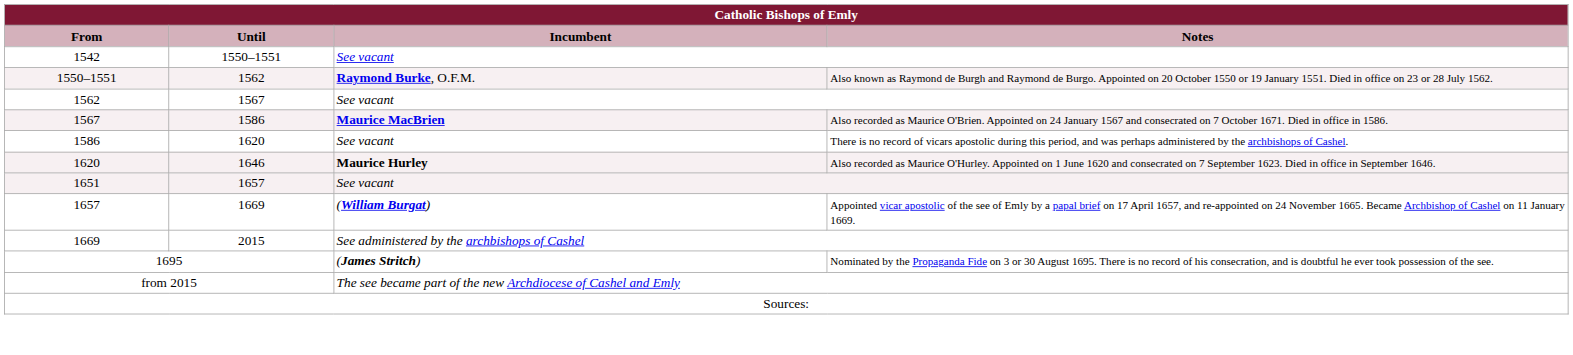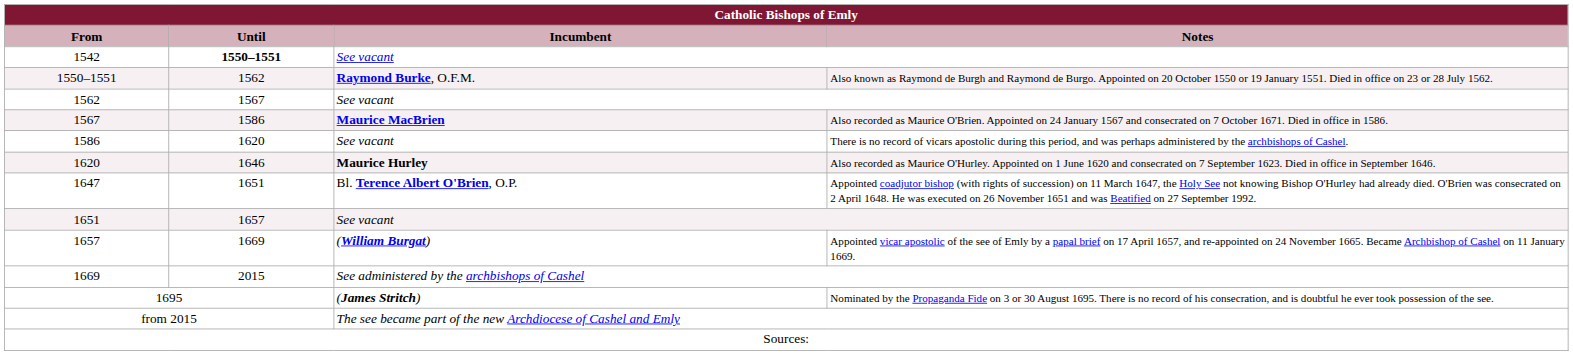1542 | Until: normal -> bold
+ row: 1647 | 1651 | Bl. Terence Albert O'Brien, O.P. | Appointed coadjutor bishop (with rights of succession) on 11 March 1647, the Holy See not knowing Bishop O'Hurley had already died. O'Brien was consecrated on 2 April 1648. He was executed on 26 November 1651 and was Beatified on 27 September 1992.
